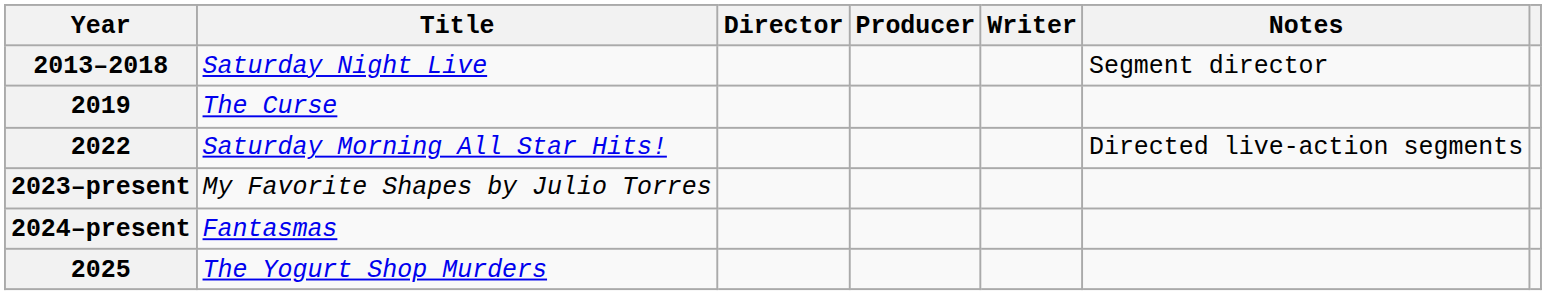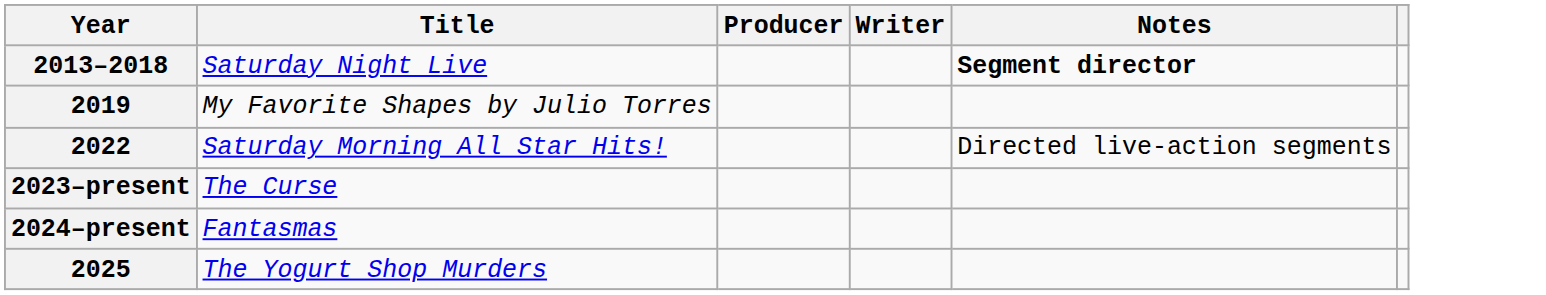- column: Director
2013–2018 | Notes: normal -> bold
2019 | Title: The Curse -> My Favorite Shapes by Julio Torres
2023–present | Title: My Favorite Shapes by Julio Torres -> The Curse
